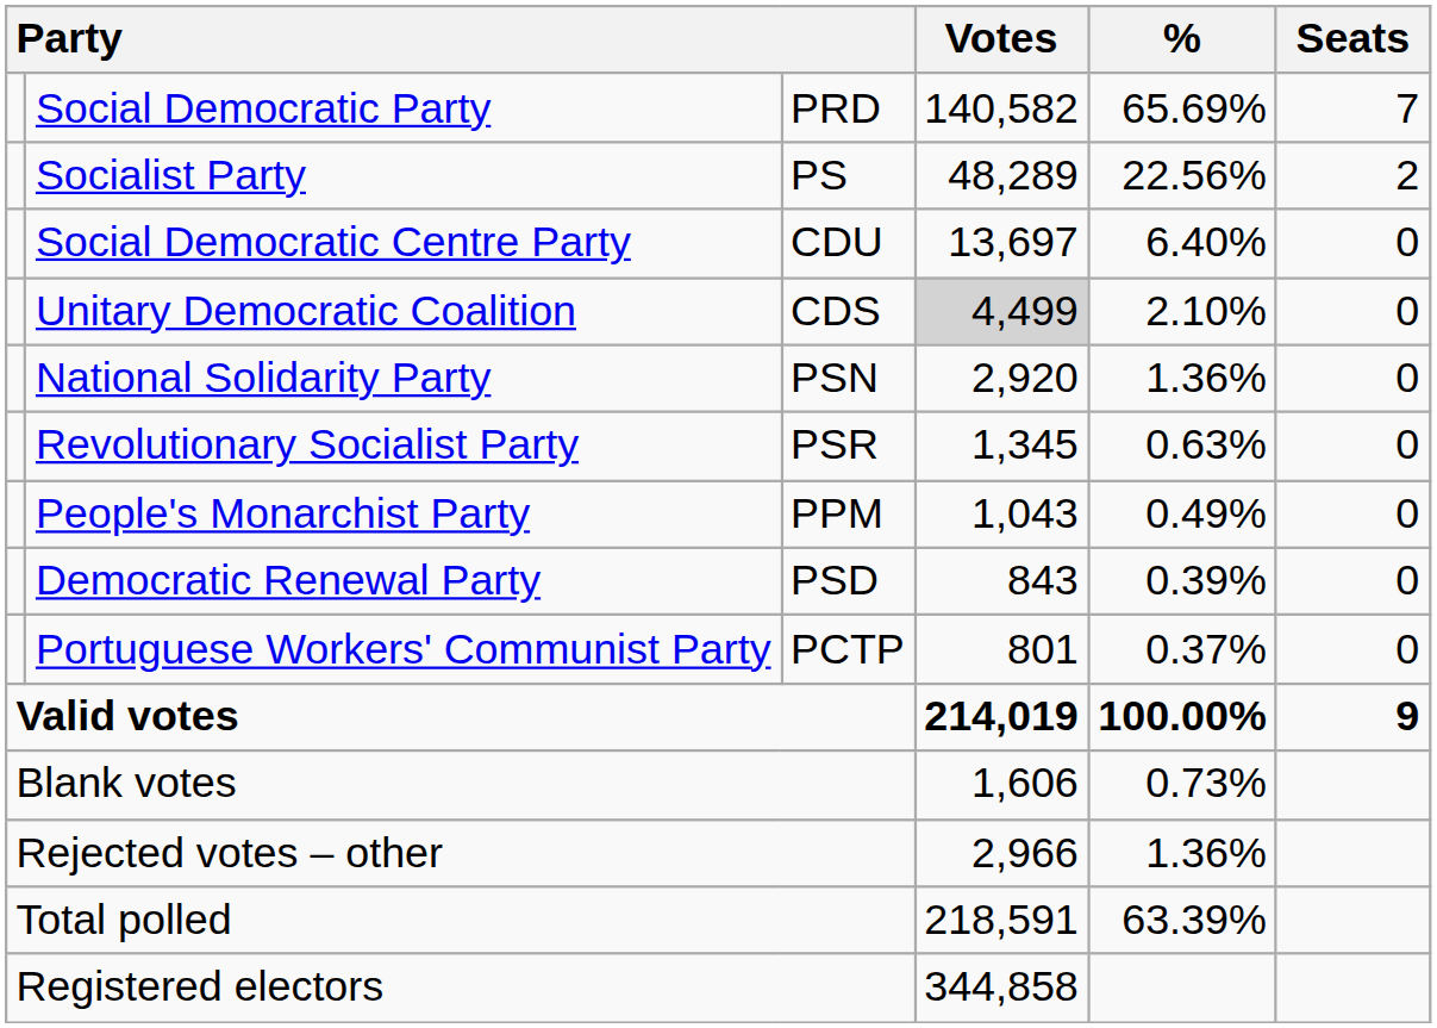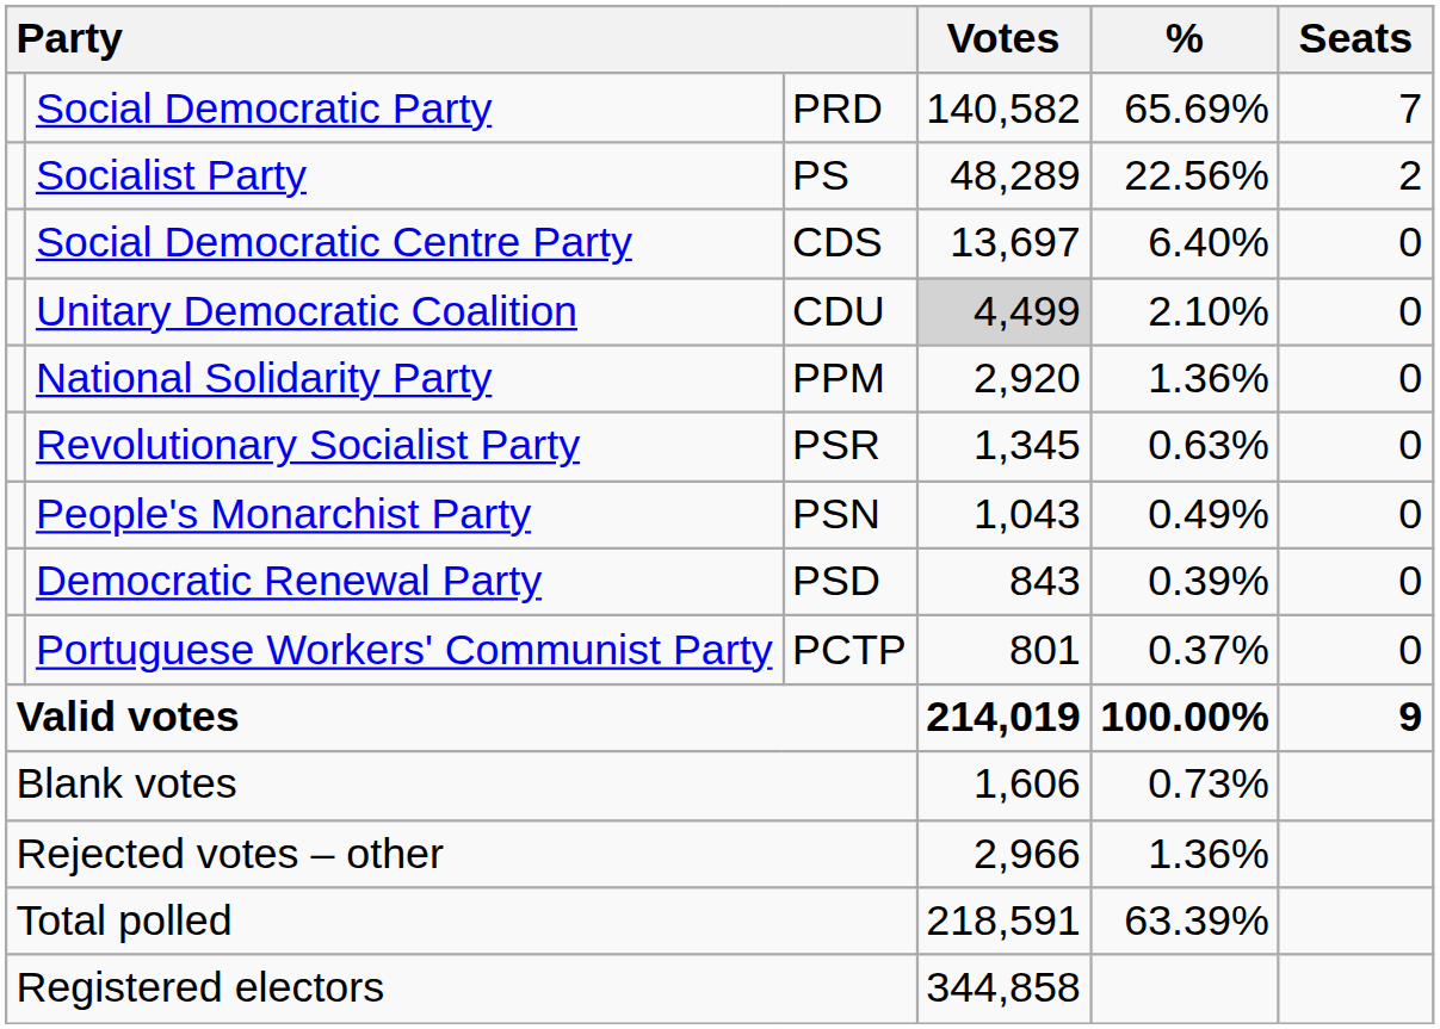Social Democratic Centre Party | column 3: CDU -> CDS
Unitary Democratic Coalition | column 3: CDS -> CDU
National Solidarity Party | column 3: PSN -> PPM
People's Monarchist Party | column 3: PPM -> PSN
